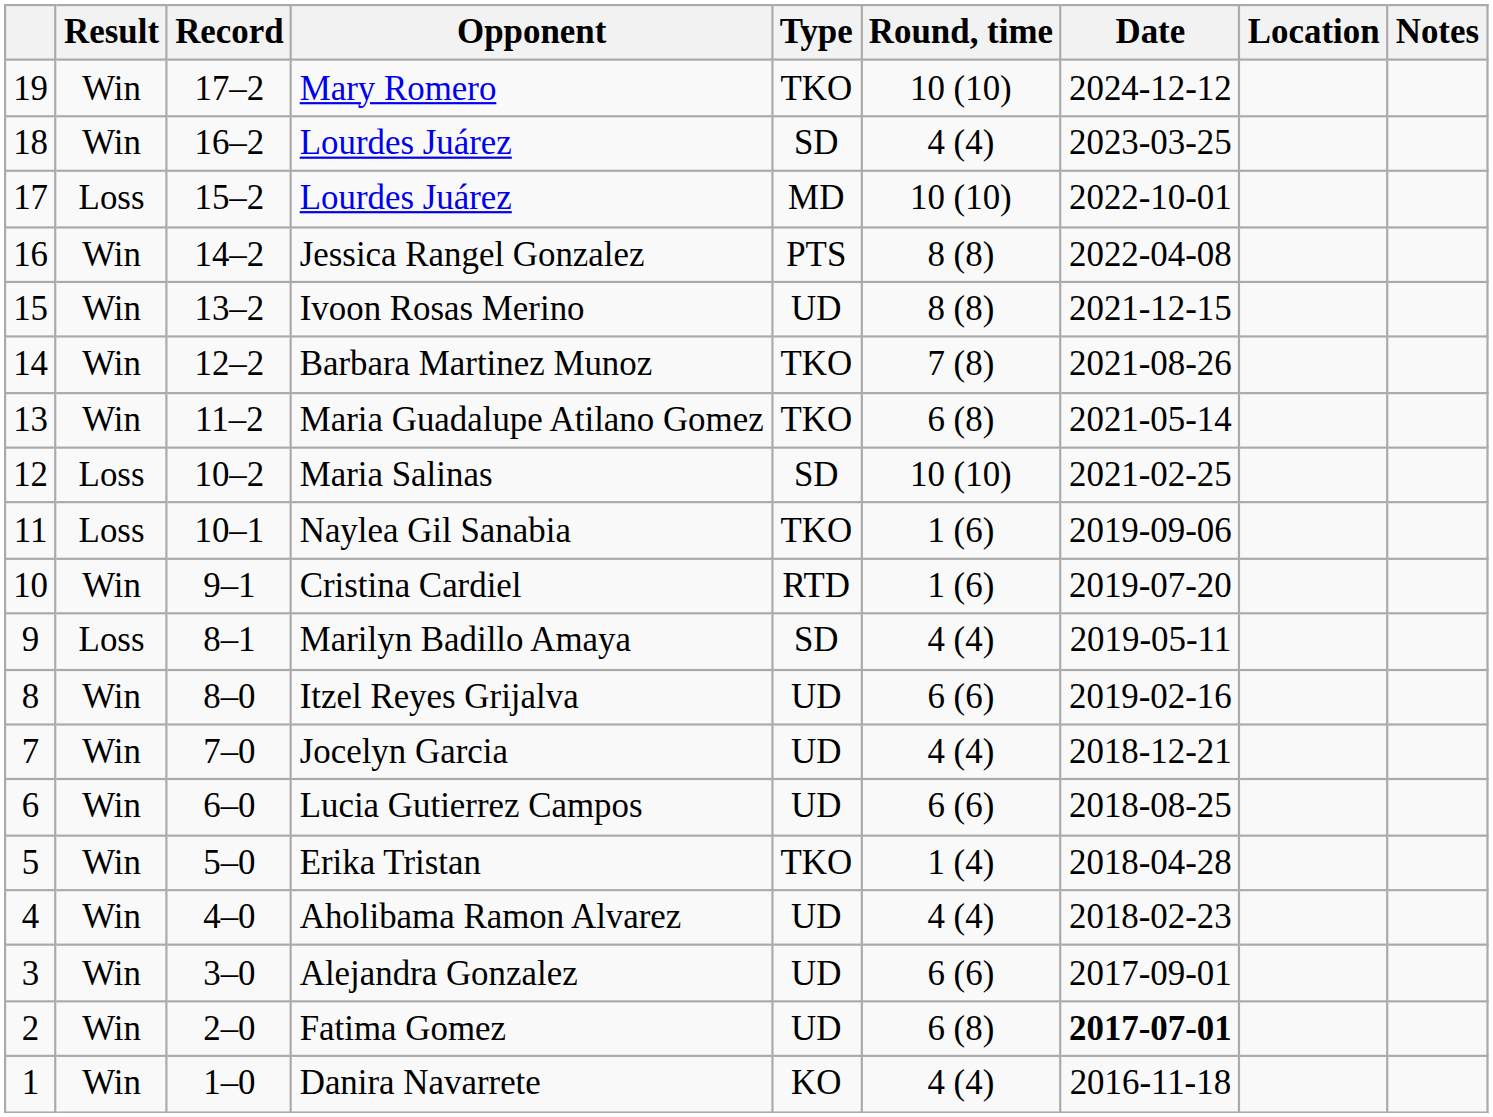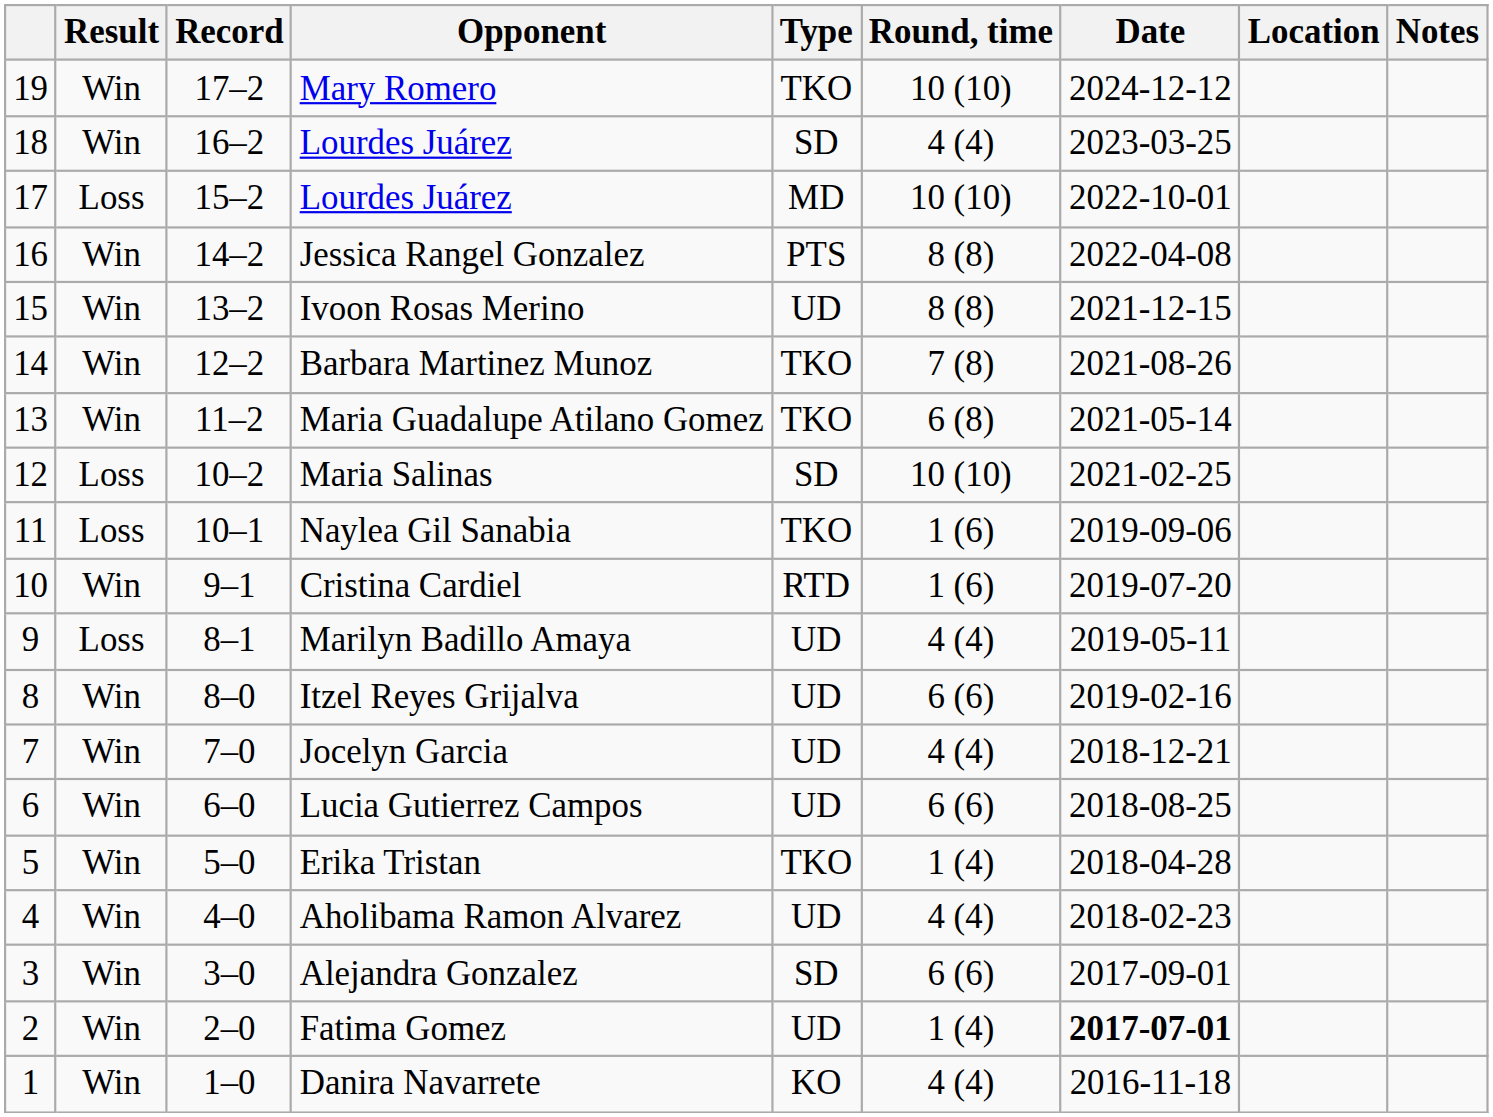Marilyn Badillo Amaya | Type: SD -> UD
Alejandra Gonzalez | Type: UD -> SD
Fatima Gomez | Round, time: 6 (8) -> 1 (4)
